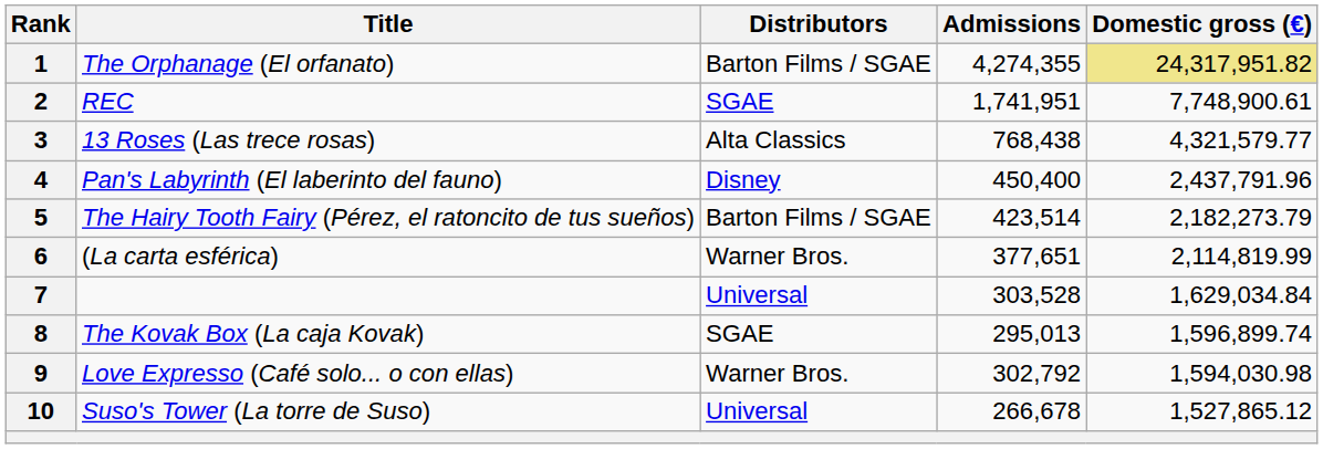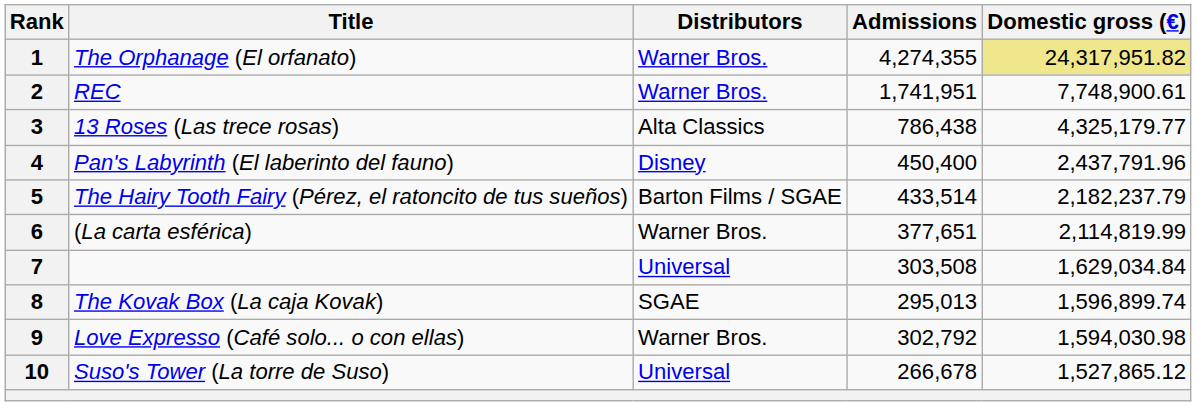1 | Distributors: Barton Films / SGAE -> Warner Bros.
2 | Distributors: SGAE -> Warner Bros.
3 | Admissions: 768,438 -> 786,438
3 | Domestic gross (€): 4,321,579.77 -> 4,325,179.77
5 | Admissions: 423,514 -> 433,514
5 | Domestic gross (€): 2,182,273.79 -> 2,182,237.79
7 | Admissions: 303,528 -> 303,508
